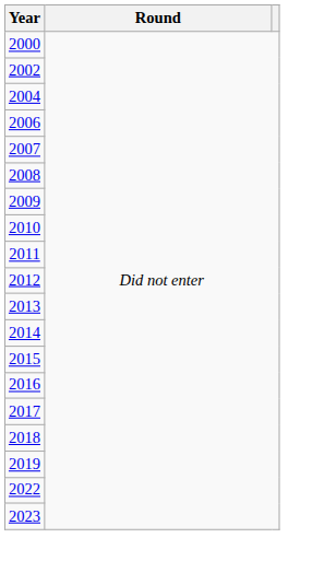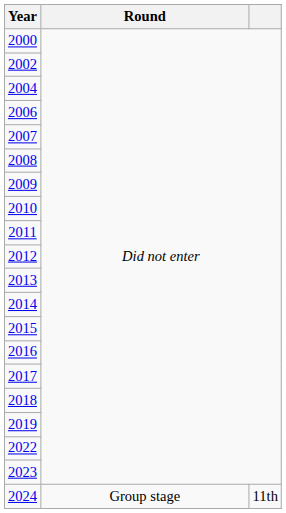+ row: 2024 | Group stage | 11th
